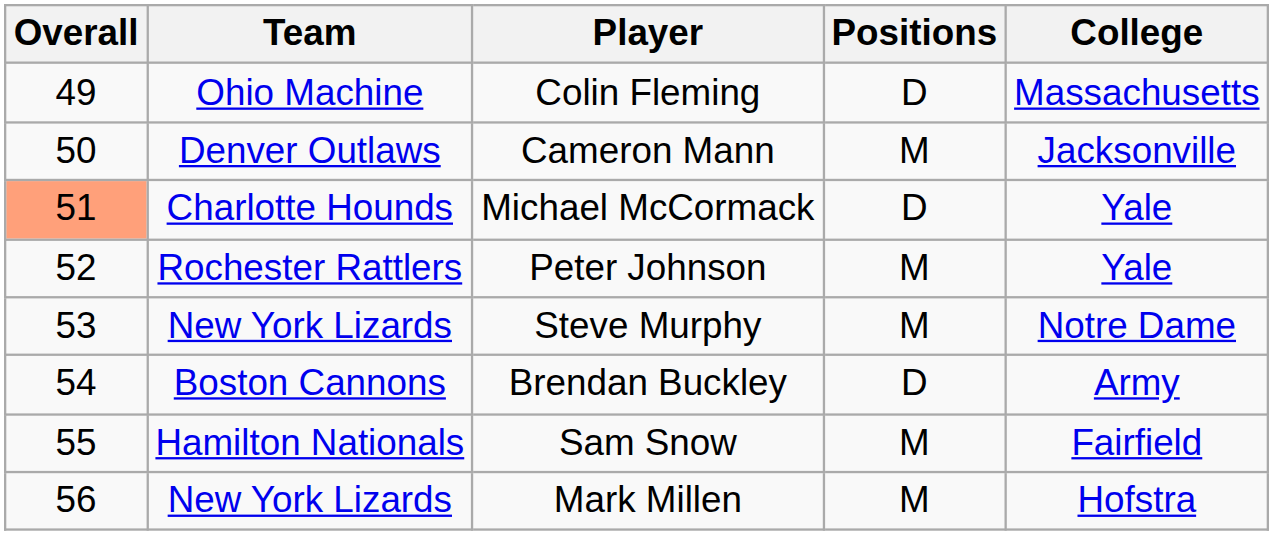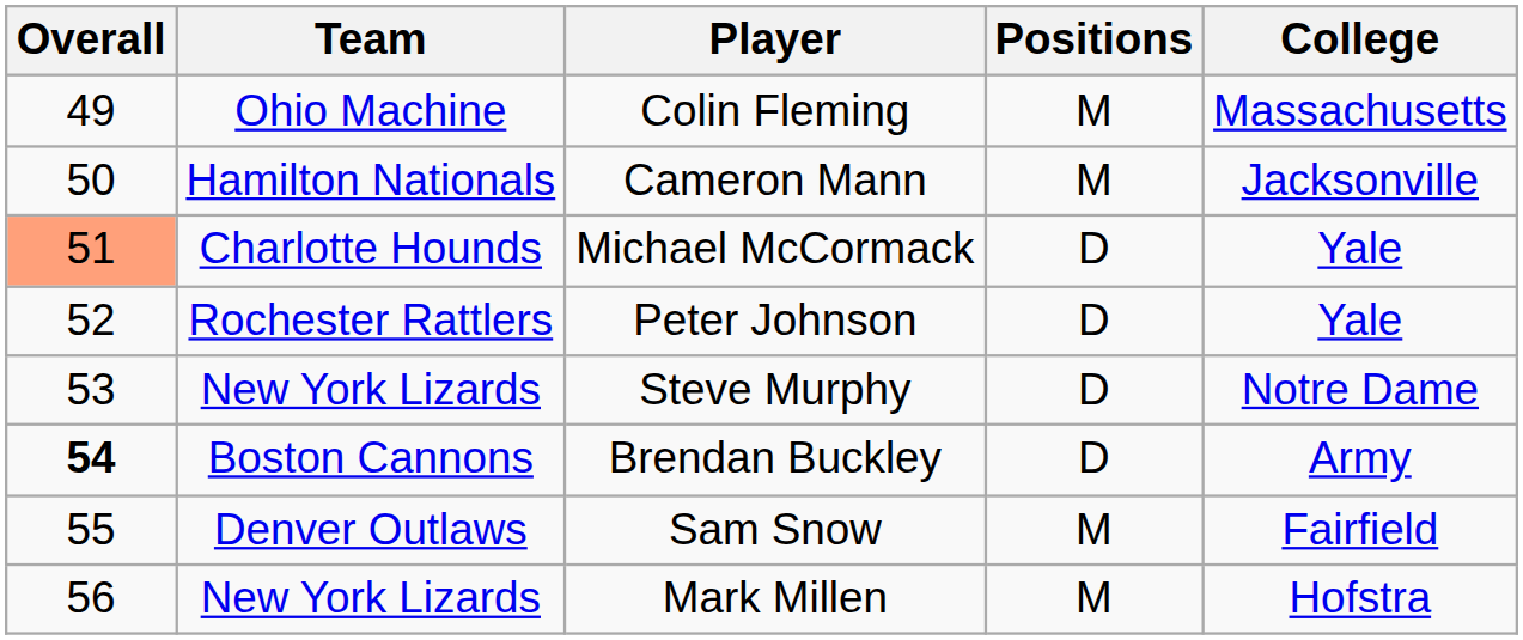Colin Fleming | Positions: D -> M
Cameron Mann | Team: Denver Outlaws -> Hamilton Nationals
Peter Johnson | Positions: M -> D
Steve Murphy | Positions: M -> D
Brendan Buckley | Overall: normal -> bold
Sam Snow | Team: Hamilton Nationals -> Denver Outlaws
